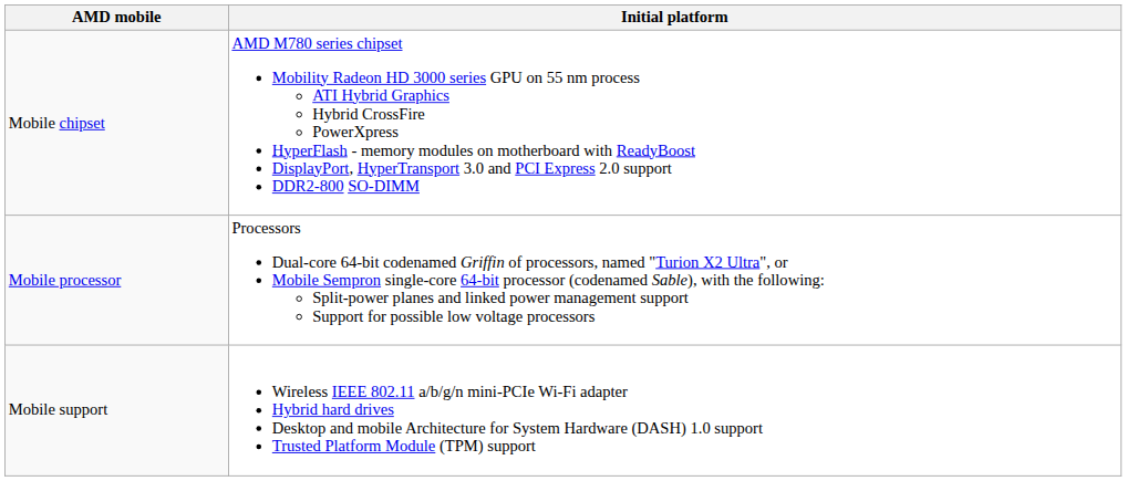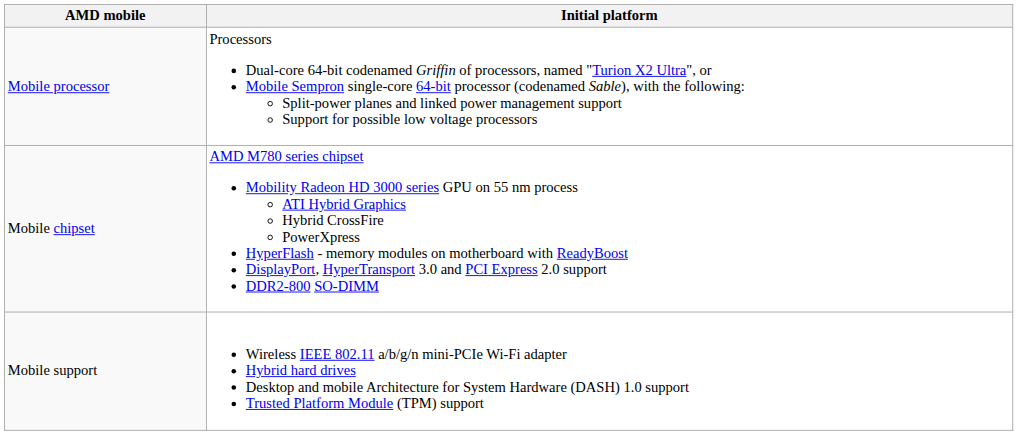rows swapped: Mobile processor <-> Mobile chipset
